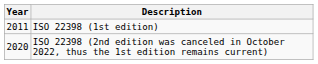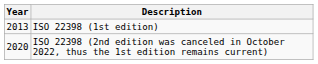ISO 22398 (1st edition) | Year: 2011 -> 2013
